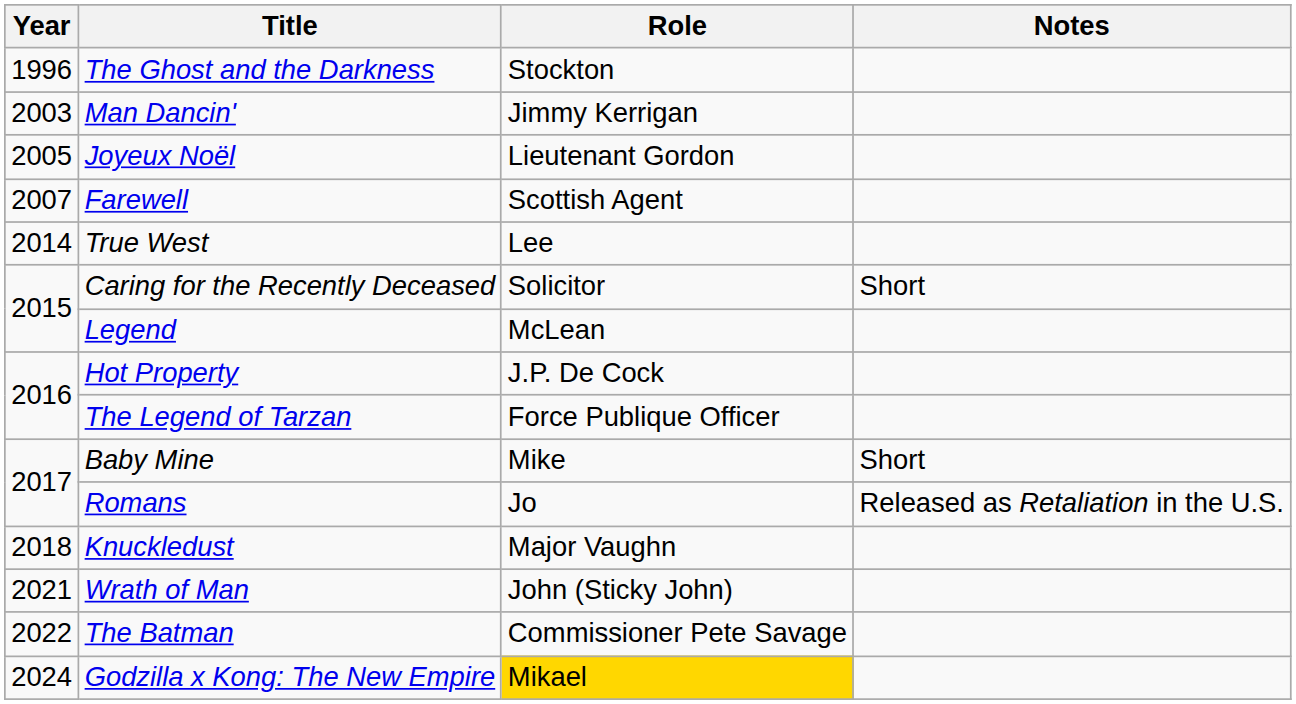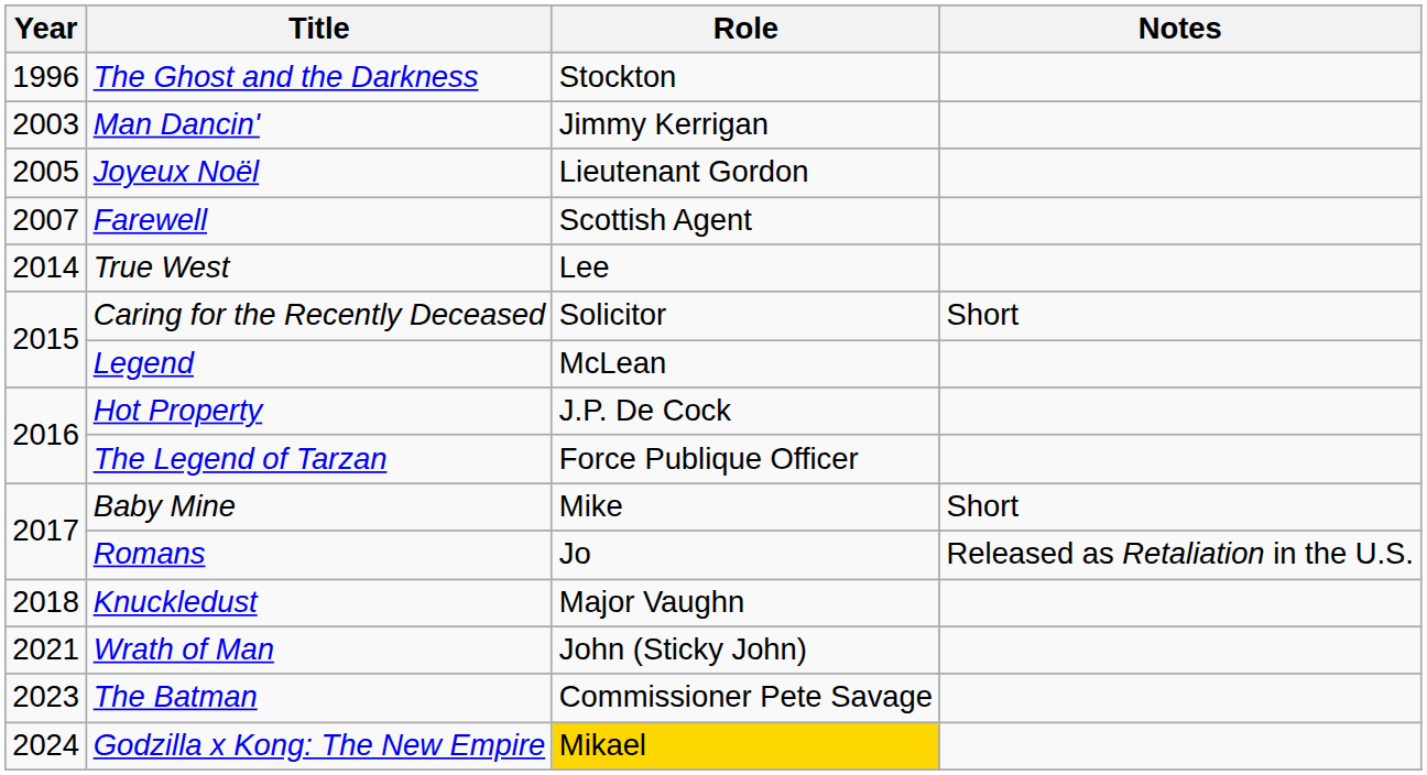The Batman | Year: 2022 -> 2023
